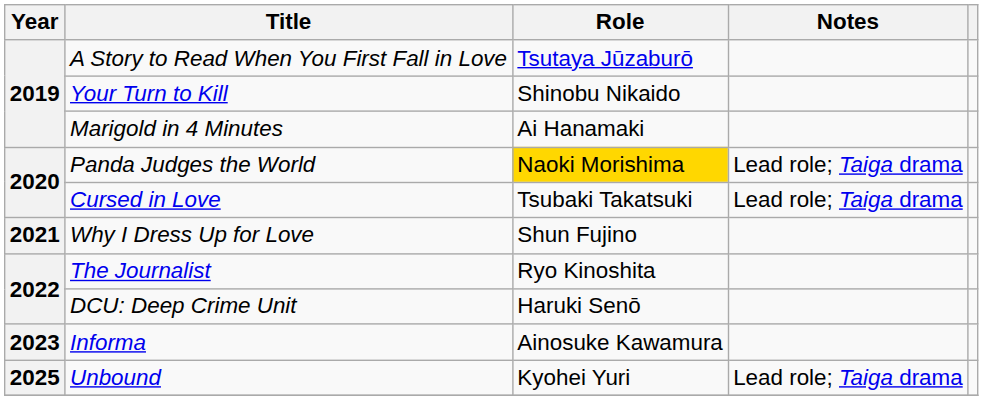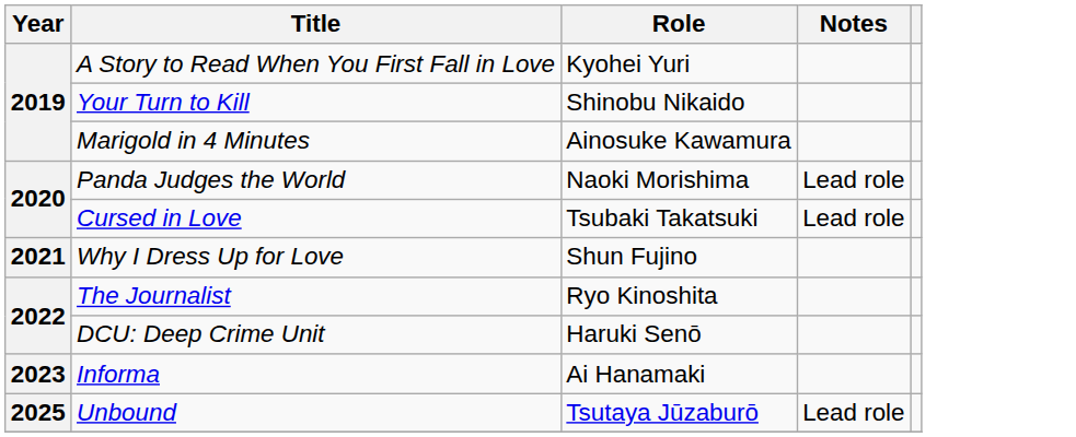A Story to Read When You First Fall in Love | Role: Tsutaya Jūzaburō -> Kyohei Yuri
Marigold in 4 Minutes | Role: Ai Hanamaki -> Ainosuke Kawamura
Panda Judges the World | Role: gold background -> no background
Panda Judges the World | Notes: Lead role; Taiga drama -> Lead role
Cursed in Love | Notes: Lead role; Taiga drama -> Lead role
Informa | Role: Ainosuke Kawamura -> Ai Hanamaki
Unbound | Role: Kyohei Yuri -> Tsutaya Jūzaburō
Unbound | Notes: Lead role; Taiga drama -> Lead role
